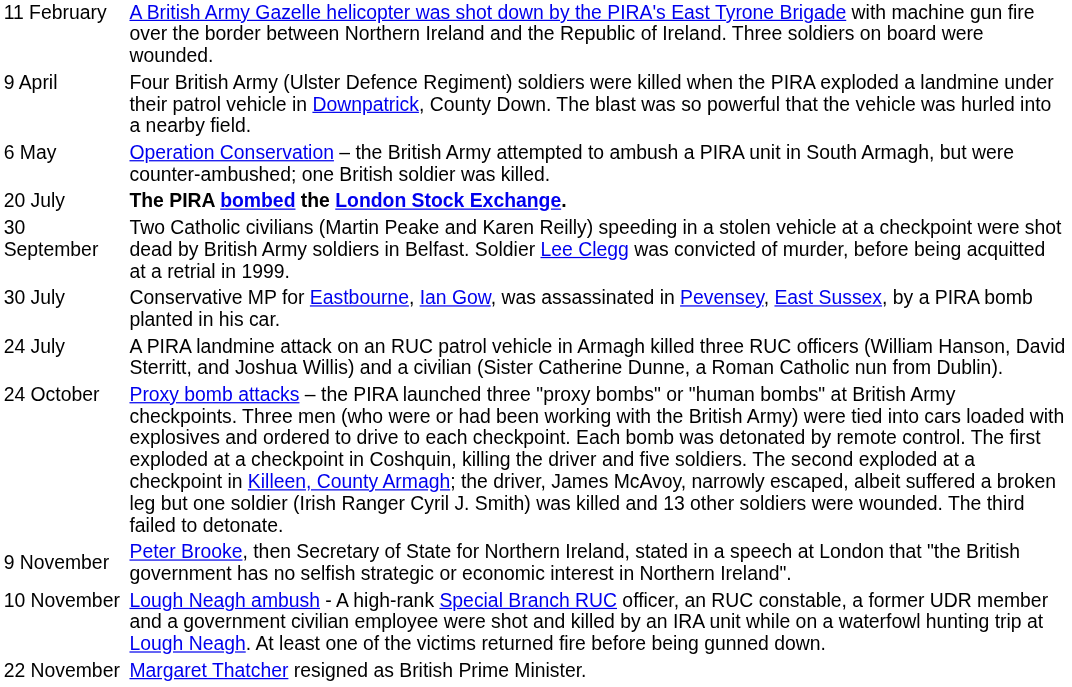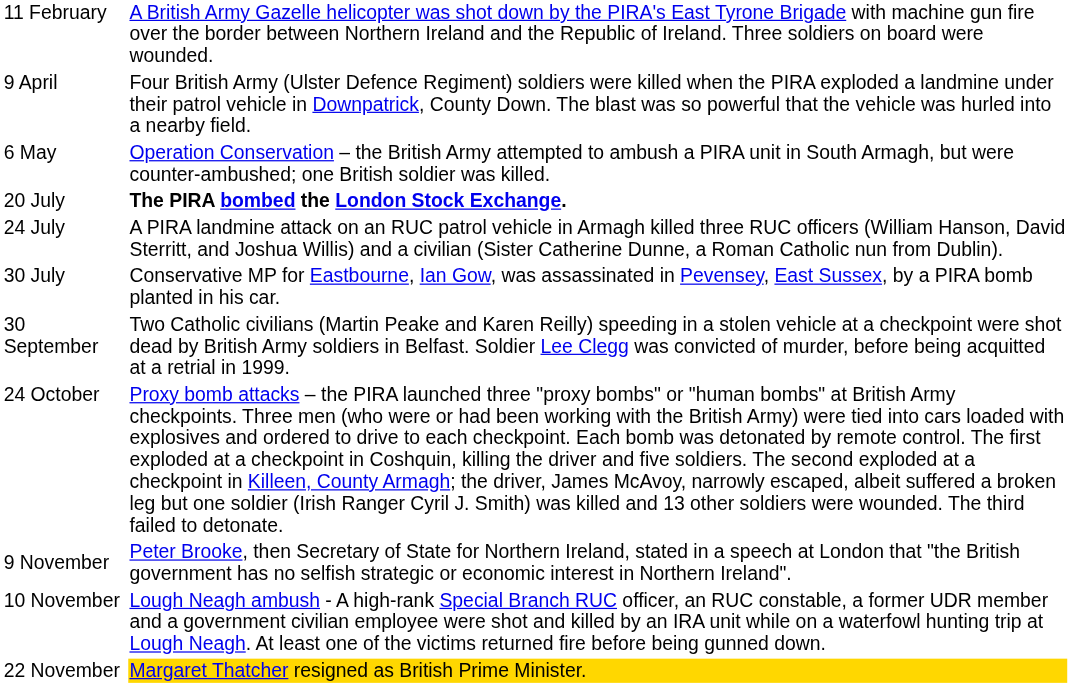rows swapped: 24 July <-> 30 September
22 November | column 2: no background -> gold background
